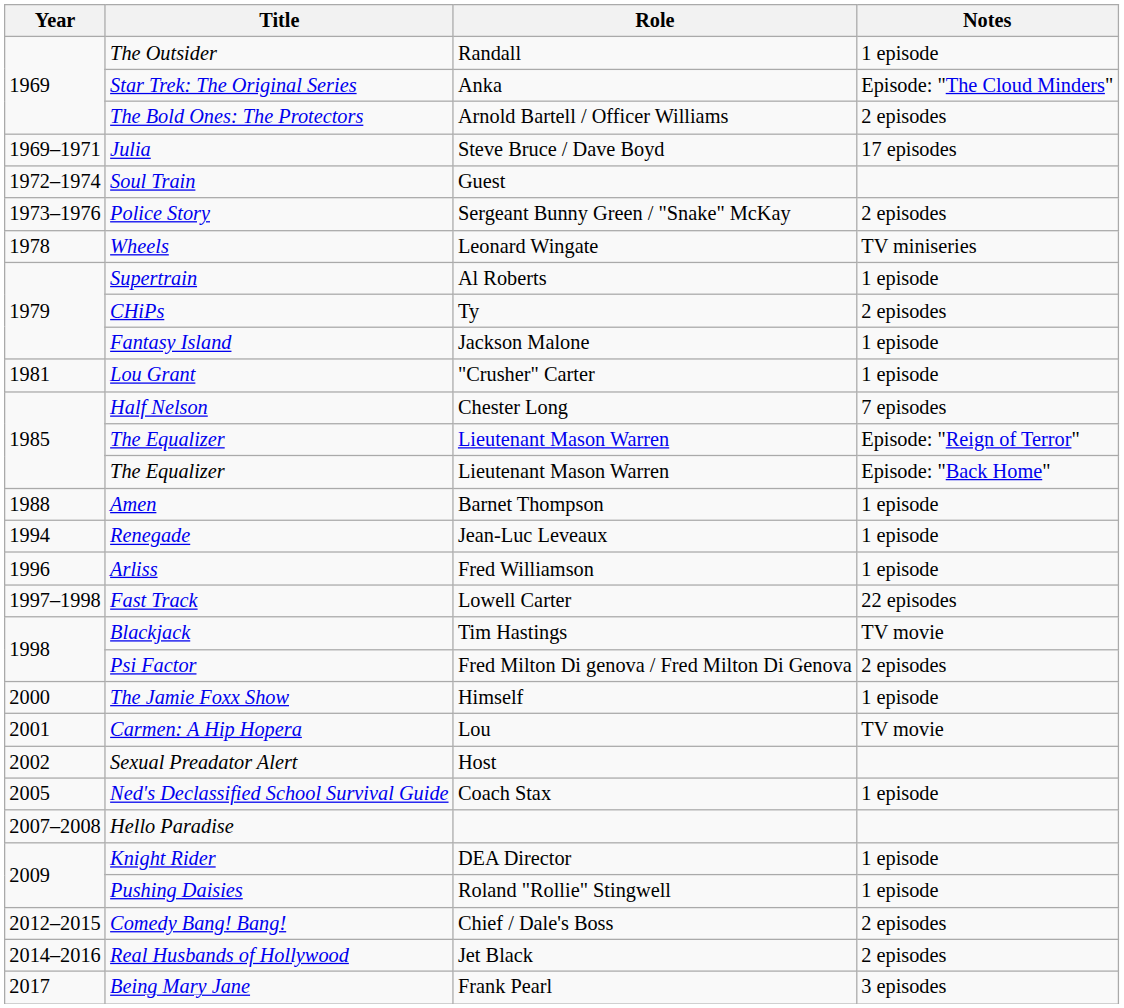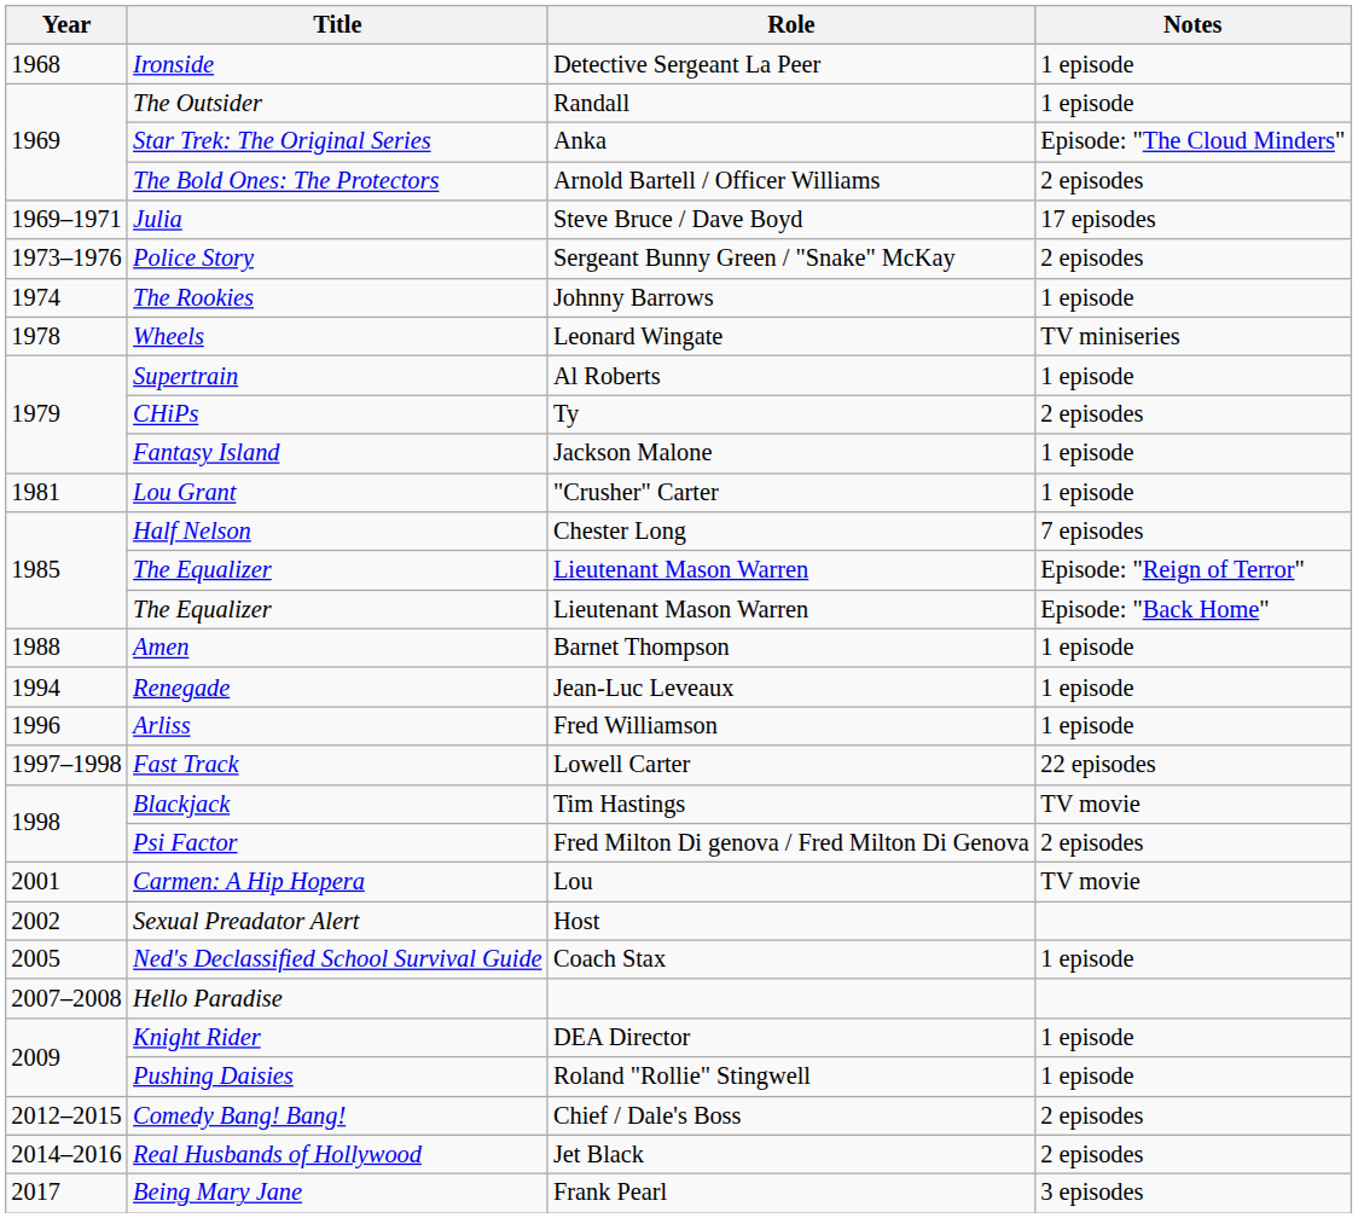+ row: 1968 | Ironside | Detective Sergeant La Peer | 1 episode
- row: 1972–1974 | Soul Train | Guest
+ row: 1974 | The Rookies | Johnny Barrows | 1 episode
- row: 2000 | The Jamie Foxx Show | Himself | 1 episode
